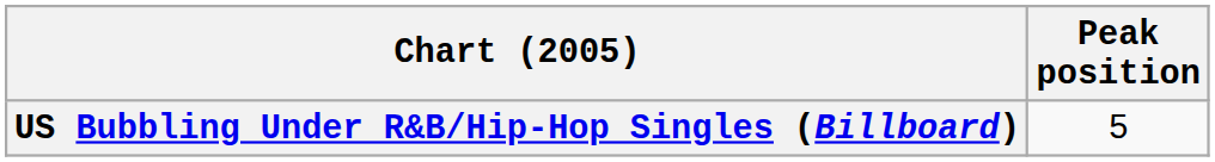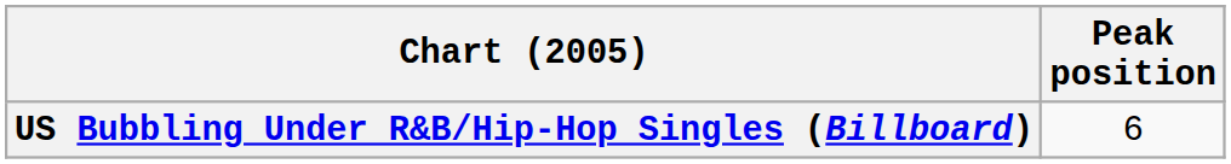US Bubbling Under R&B/Hip-Hop Singles (Billboard) | Peak position: 5 -> 6
